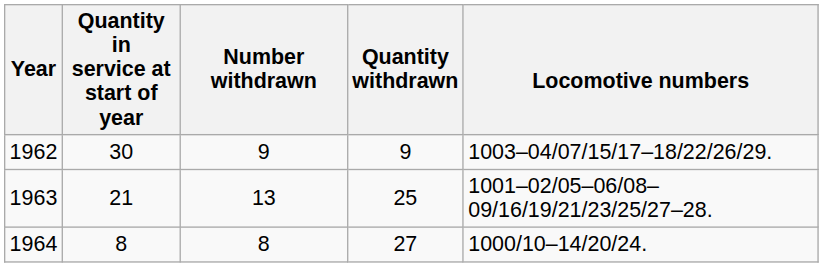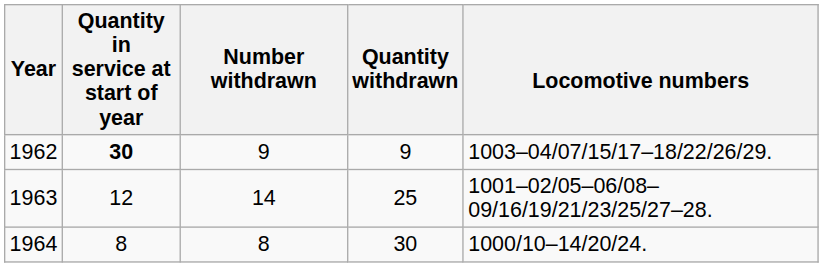1962 | Quantity in service at start of year: normal -> bold
1963 | Quantity in service at start of year: 21 -> 12
1963 | Number withdrawn: 13 -> 14
1964 | Quantity withdrawn: 27 -> 30
